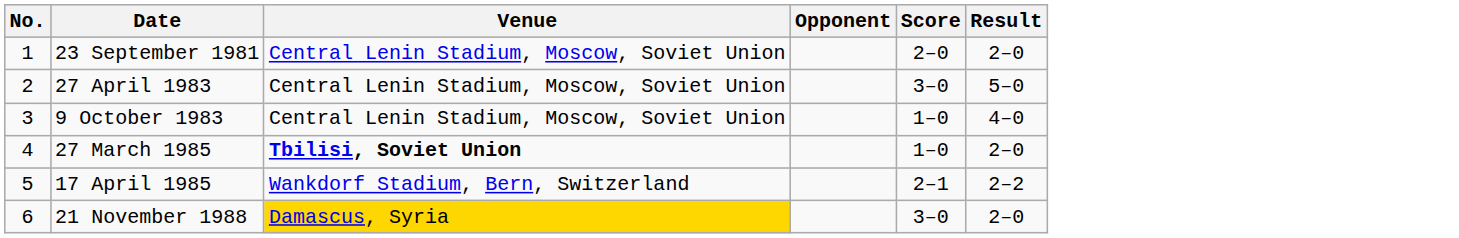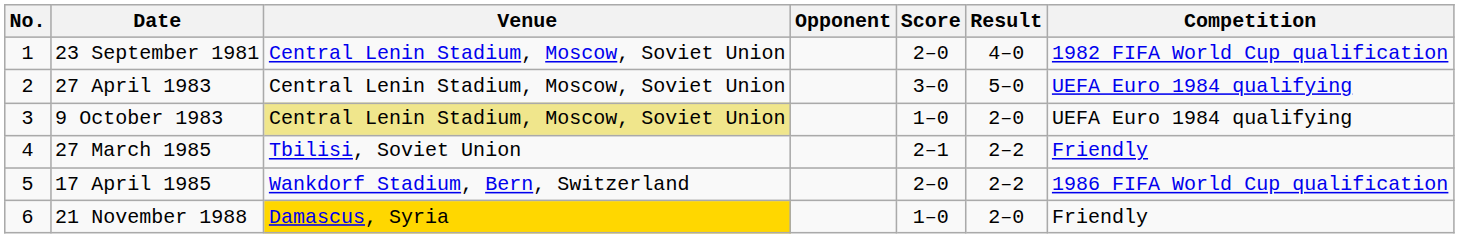+ column: Competition | 1982 FIFA World Cup qualification | UEFA Euro 1984 qualifying | UEFA Euro 1984 qualifying | Friendly | 1986 FIFA World Cup qualification | Friendly
23 September 1981 | Result: 2–0 -> 4–0
9 October 1983 | Venue: no background -> khaki background
9 October 1983 | Result: 4–0 -> 2–0
27 March 1985 | Venue: bold -> normal
27 March 1985 | Score: 1–0 -> 2–1
27 March 1985 | Result: 2–0 -> 2–2
17 April 1985 | Score: 2–1 -> 2–0
21 November 1988 | Score: 3–0 -> 1–0
